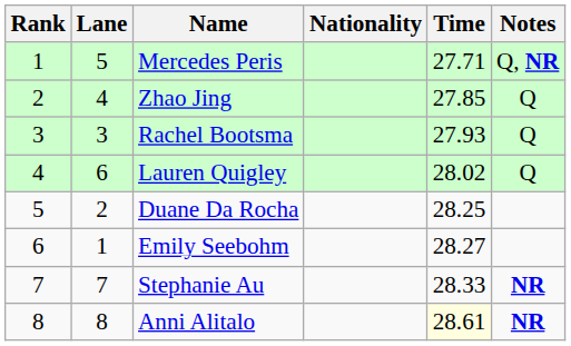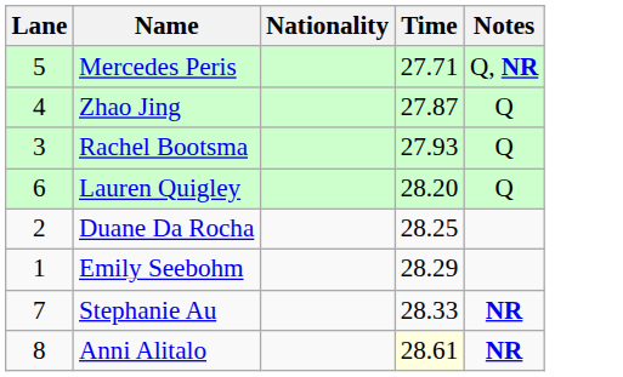- column: Rank | 1 | 2 | 3 | 4 | 5 | 6 | 7 | 8
Zhao Jing | Time: 27.85 -> 27.87
Lauren Quigley | Time: 28.02 -> 28.20
Emily Seebohm | Time: 28.27 -> 28.29
